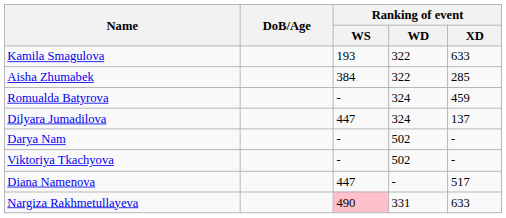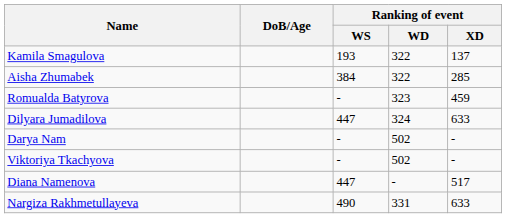Kamila Smagulova | Ranking of event / XD: 633 -> 137
Romualda Batyrova | Ranking of event / WD: 324 -> 323
Dilyara Jumadilova | Ranking of event / XD: 137 -> 633
Nargiza Rakhmetullayeva | Ranking of event / WS: pink background -> no background
